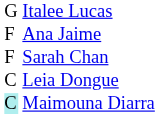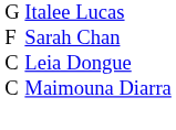- row: F | Ana Jaime
Maimouna Diarra | column 1: paleturquoise background -> no background
